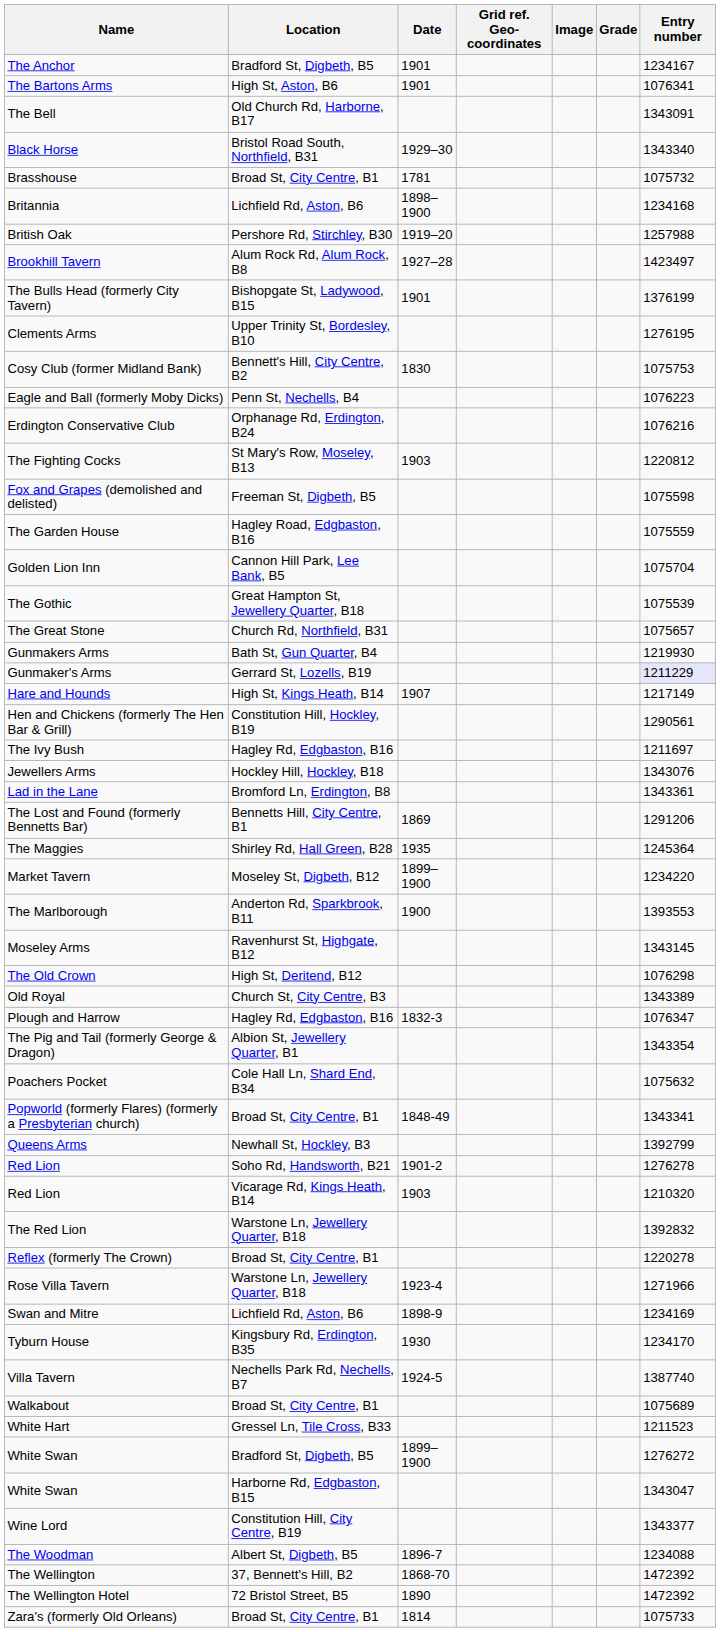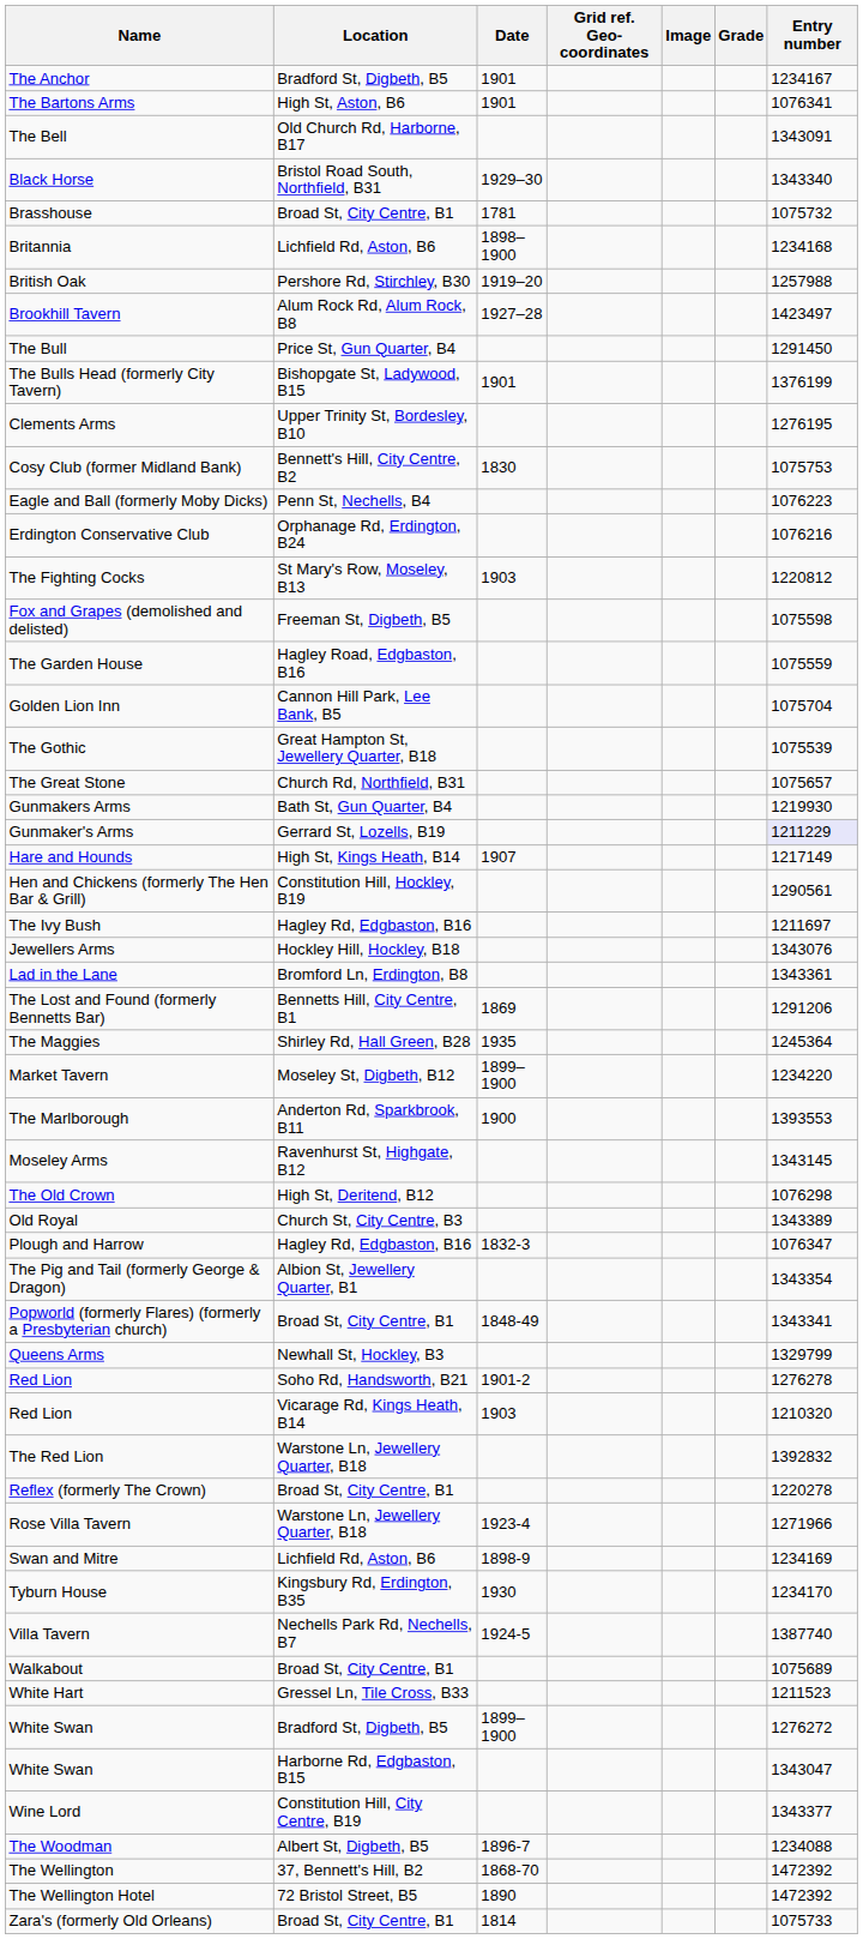+ row: The Bull | Price St, Gun Quarter, B4 | 1291450
- row: Poachers Pocket | Cole Hall Ln, Shard End, B34 | 1075632
Queens Arms | Entry number: 1392799 -> 1329799
